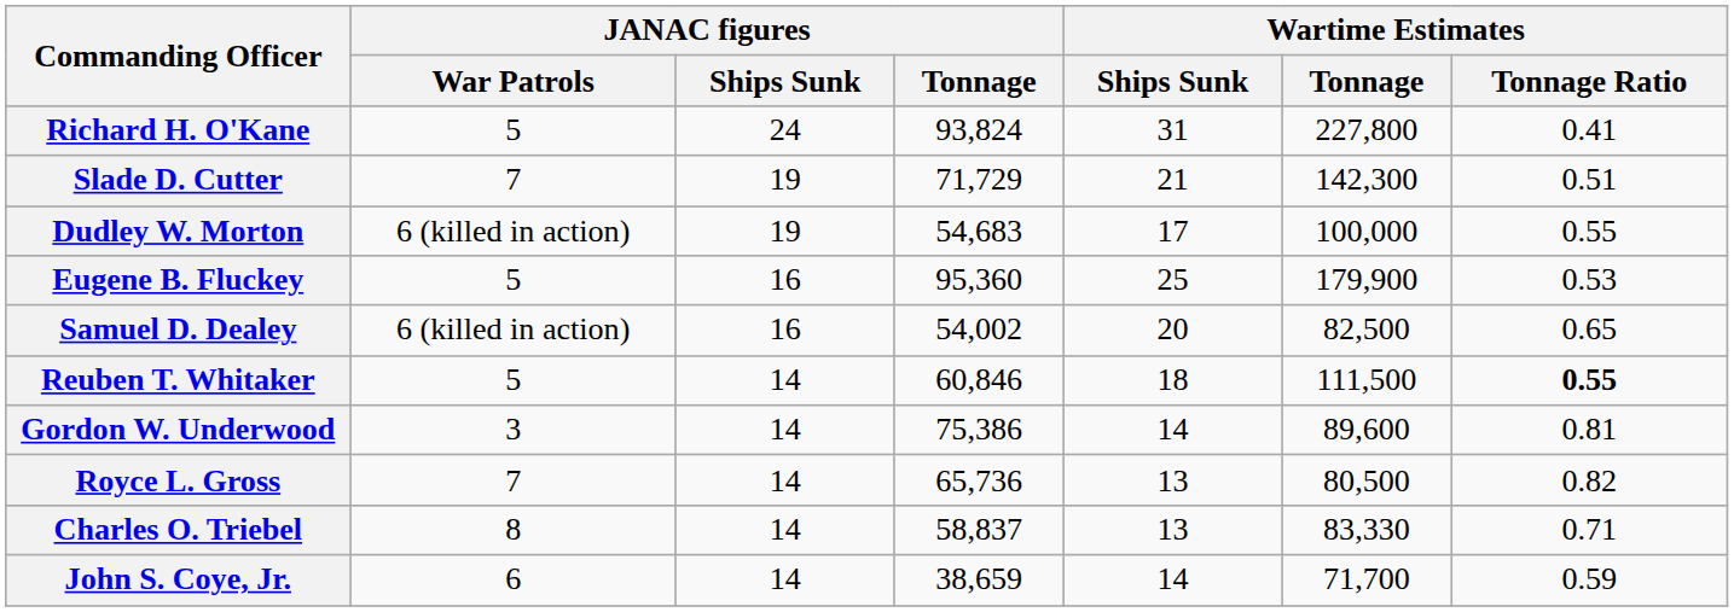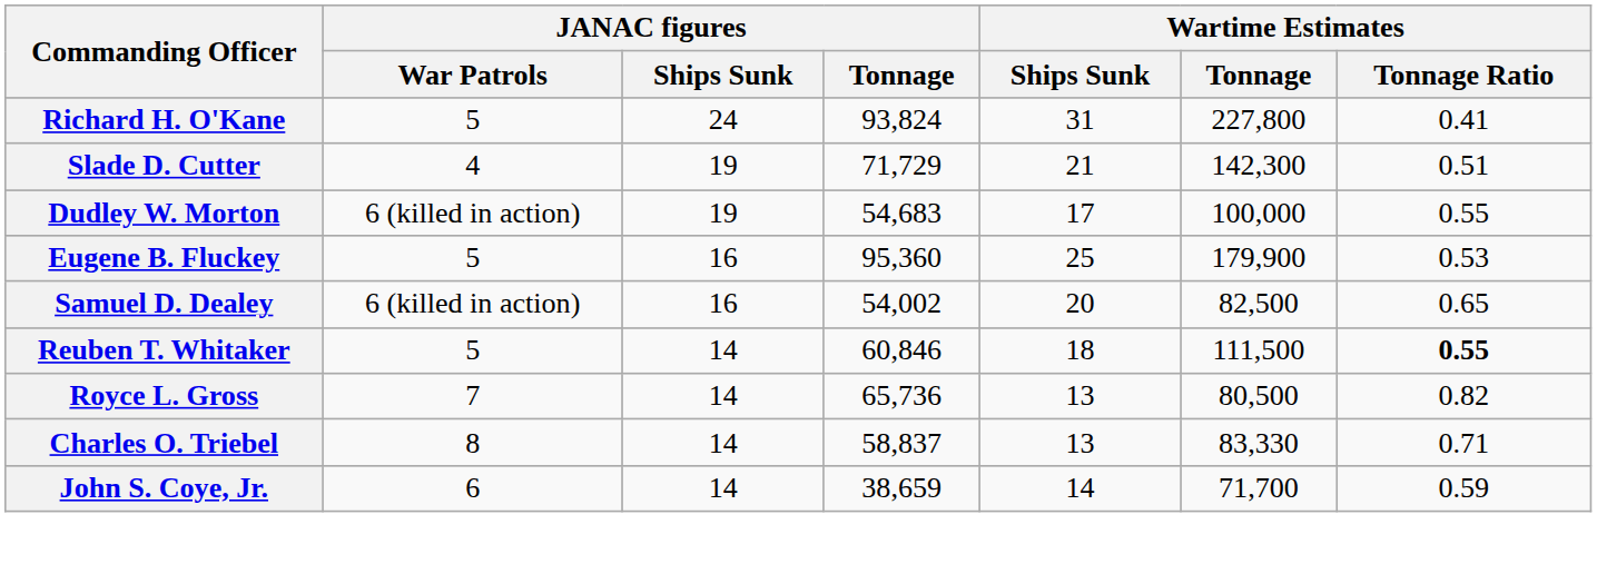Slade D. Cutter | JANAC figures / War Patrols: 7 -> 4
- row: Gordon W. Underwood | 3 | 14 | 75,386 | 14 | 89,600 | 0.81
